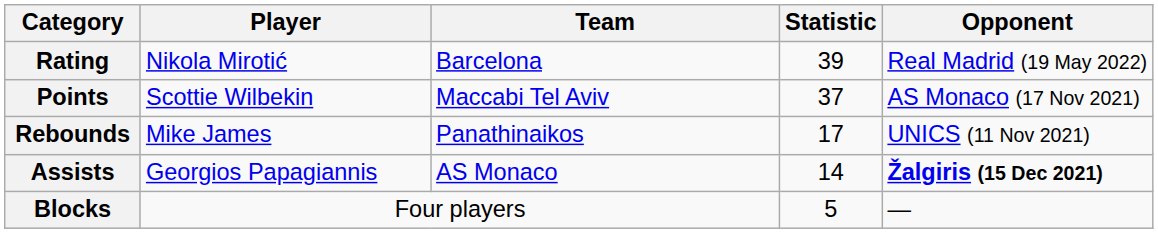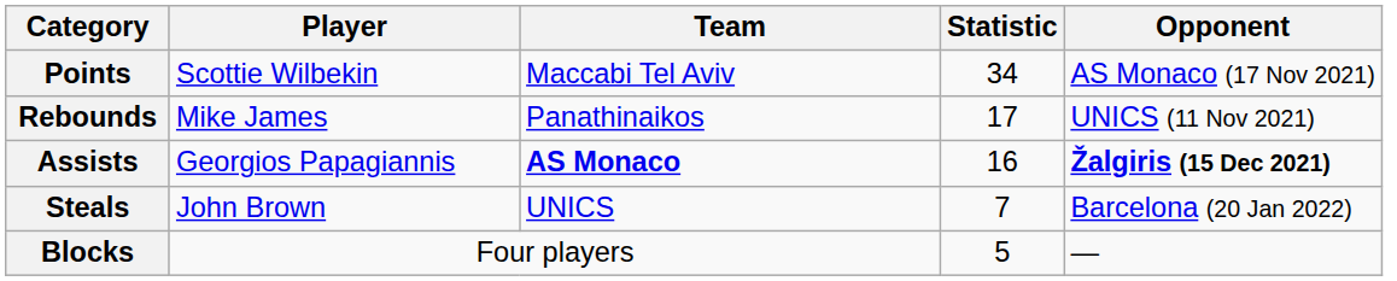- row: Rating | Nikola Mirotić | Barcelona | 39 | Real Madrid (19 May 2022)
Points | Statistic: 37 -> 34
Assists | Team: normal -> bold
Assists | Statistic: 14 -> 16
+ row: Steals | John Brown | UNICS | 7 | Barcelona (20 Jan 2022)
